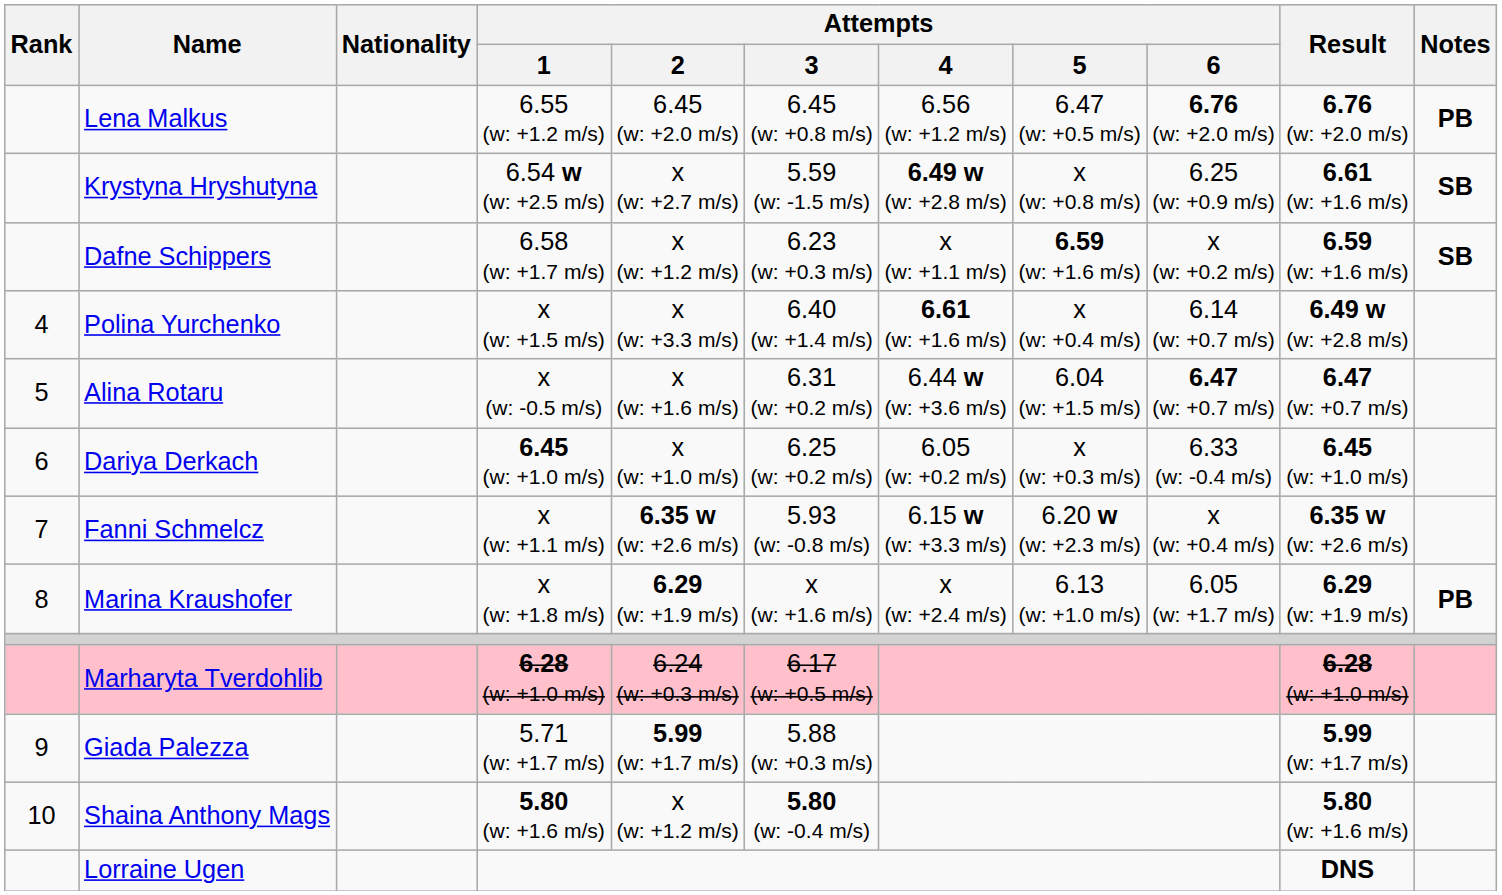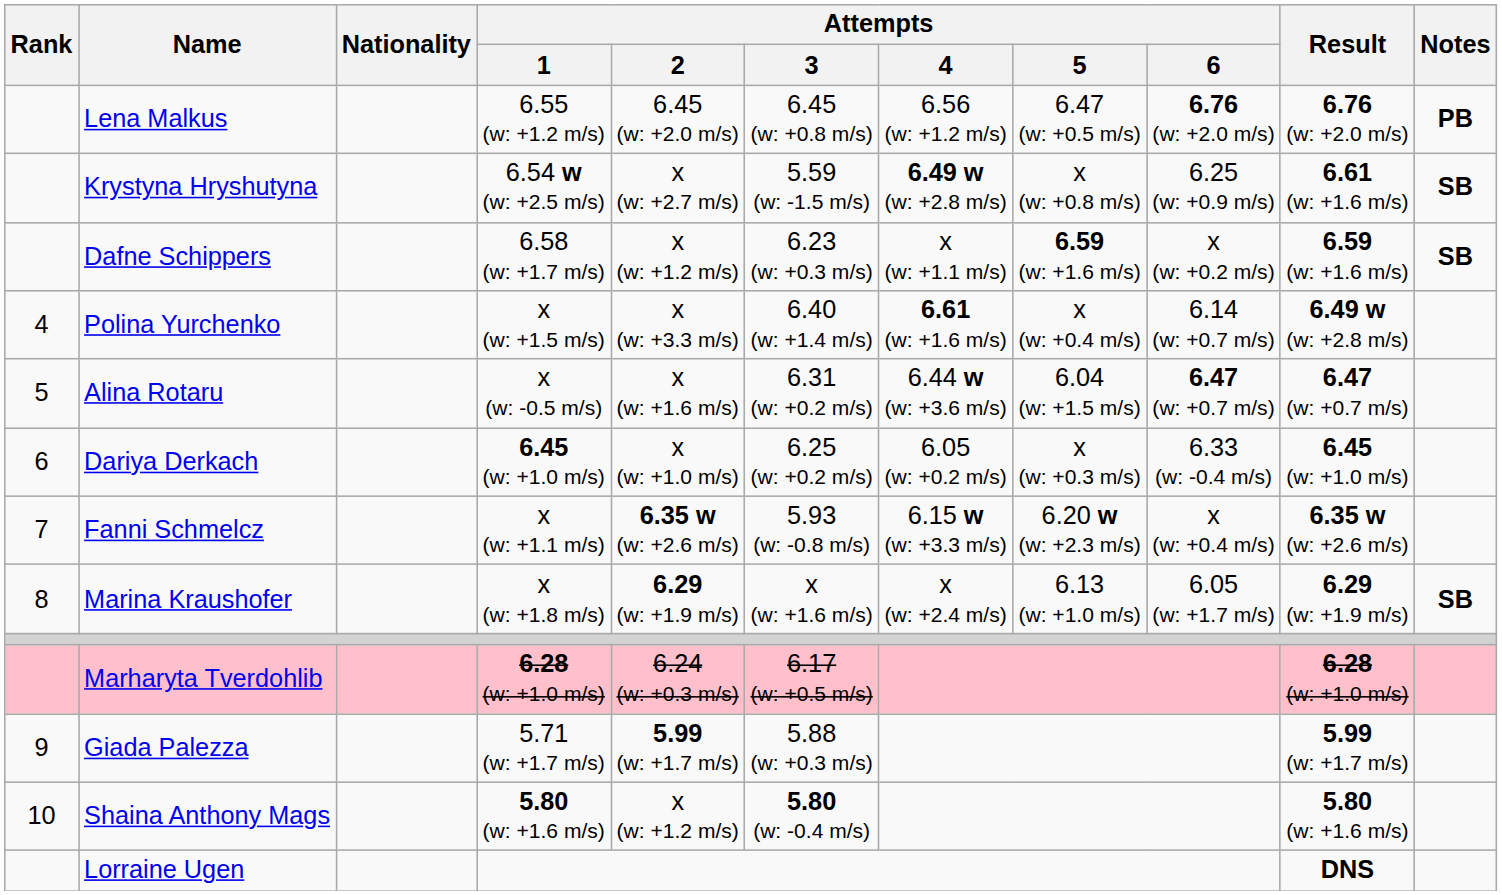Marina Kraushofer | Notes: PB -> SB
